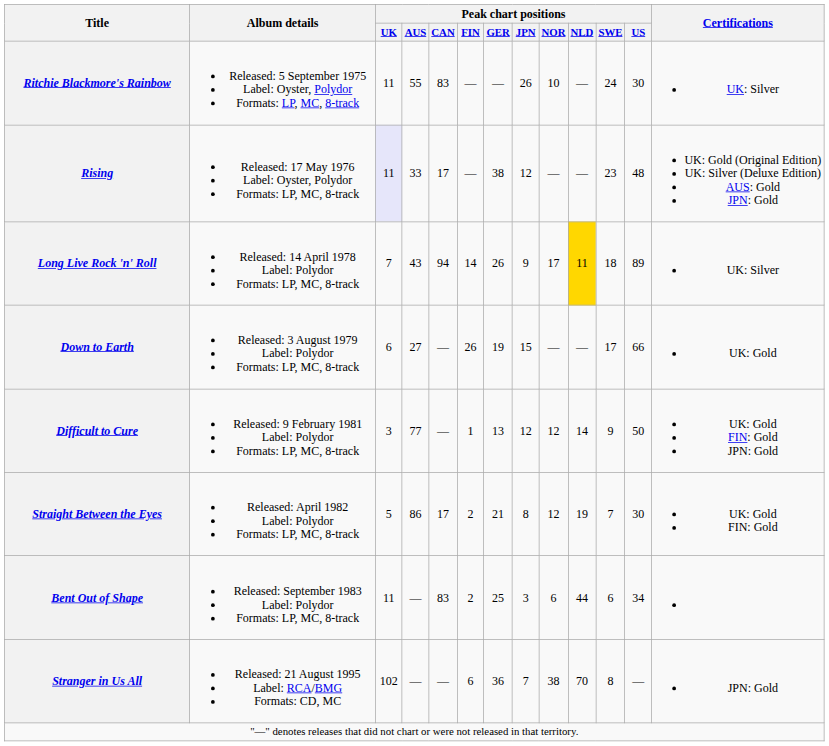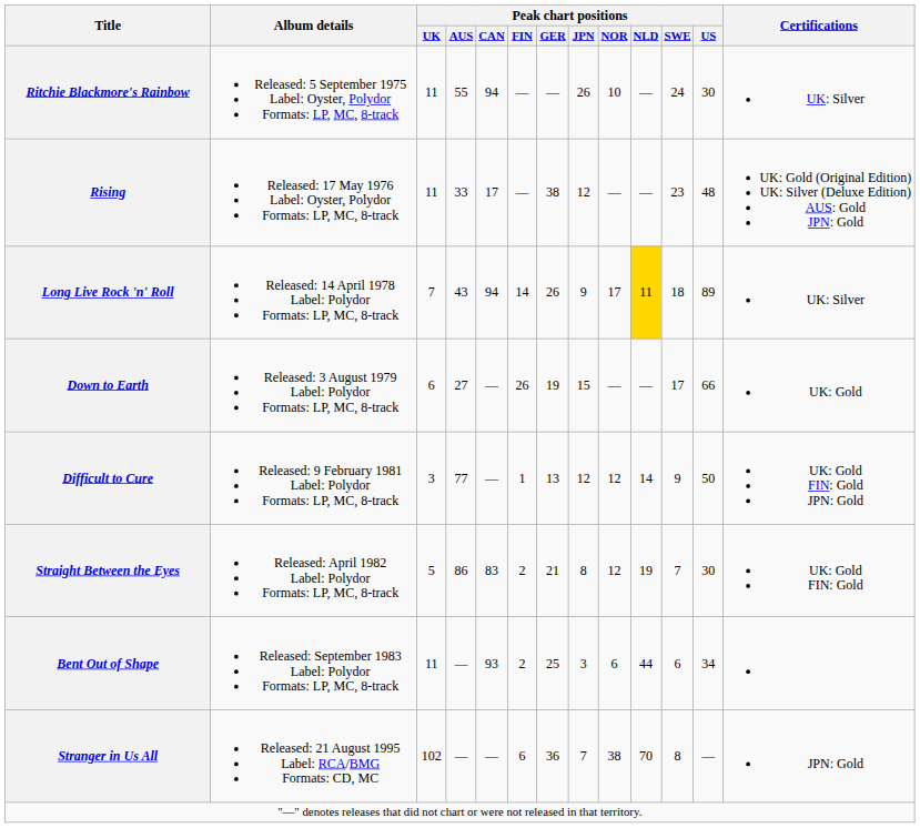Ritchie Blackmore's Rainbow | Peak chart positions / CAN: 83 -> 94
Rising | Peak chart positions / UK: lavender background -> no background
Straight Between the Eyes | Peak chart positions / CAN: 17 -> 83
Bent Out of Shape | Peak chart positions / CAN: 83 -> 93
